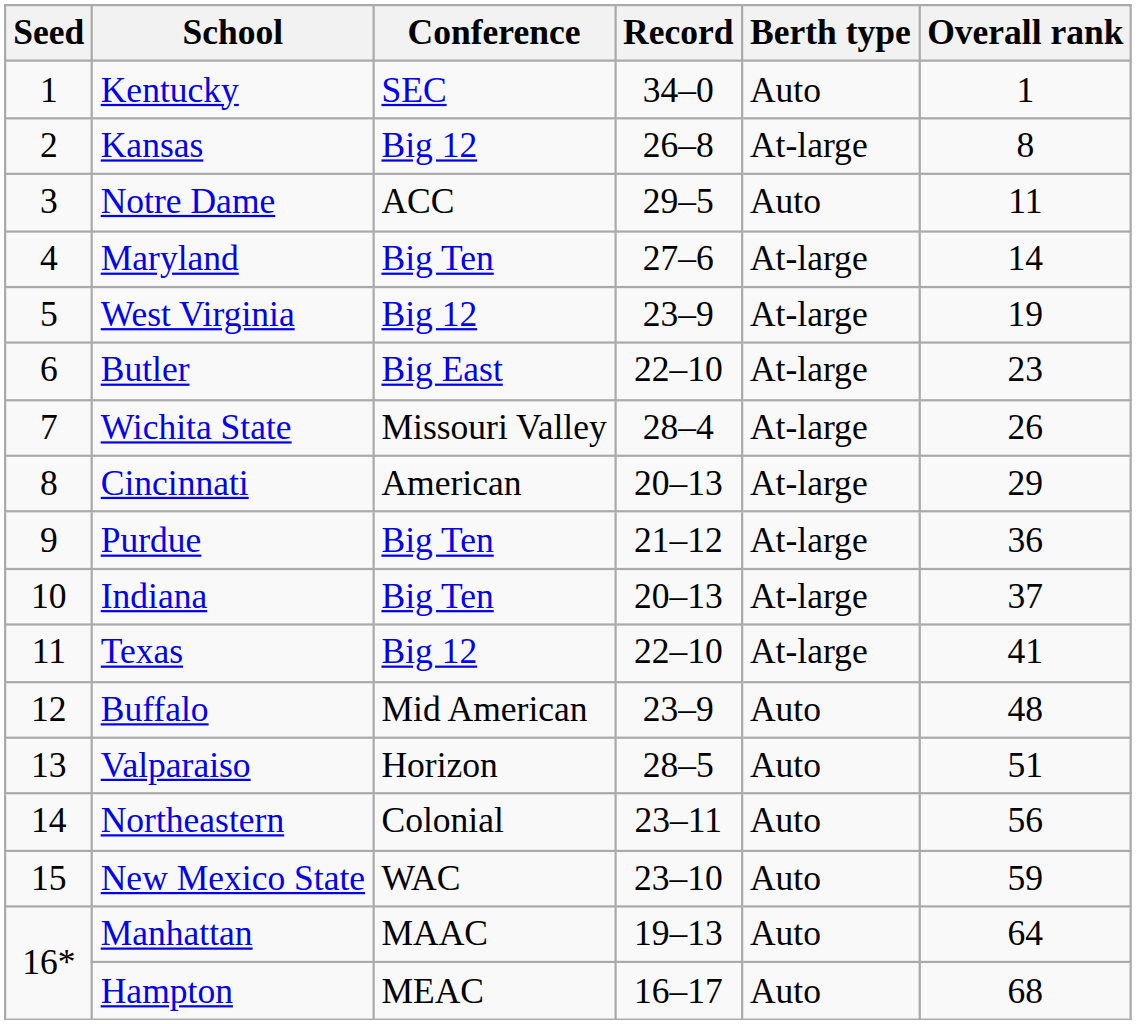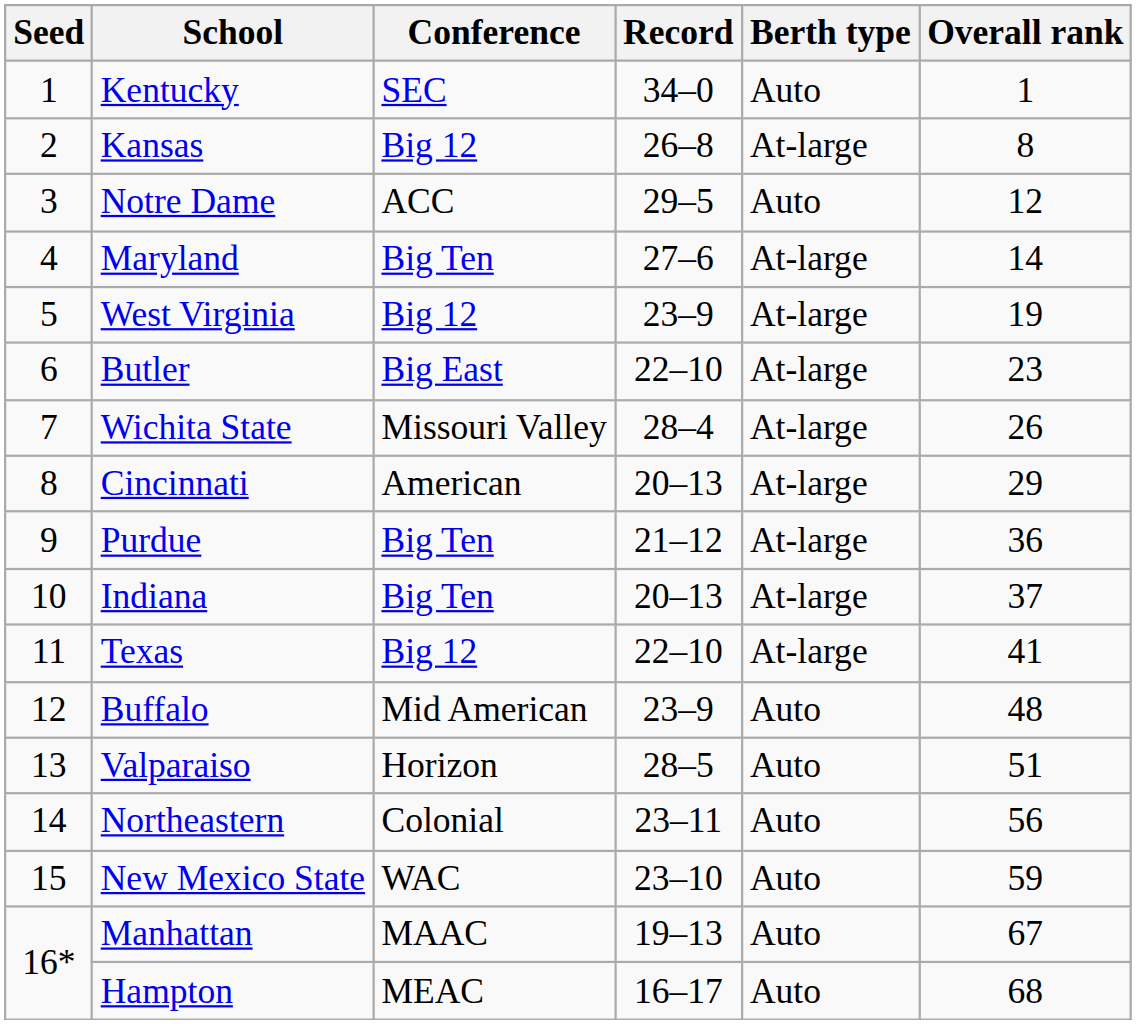Notre Dame | Overall rank: 11 -> 12
Manhattan | Overall rank: 64 -> 67
